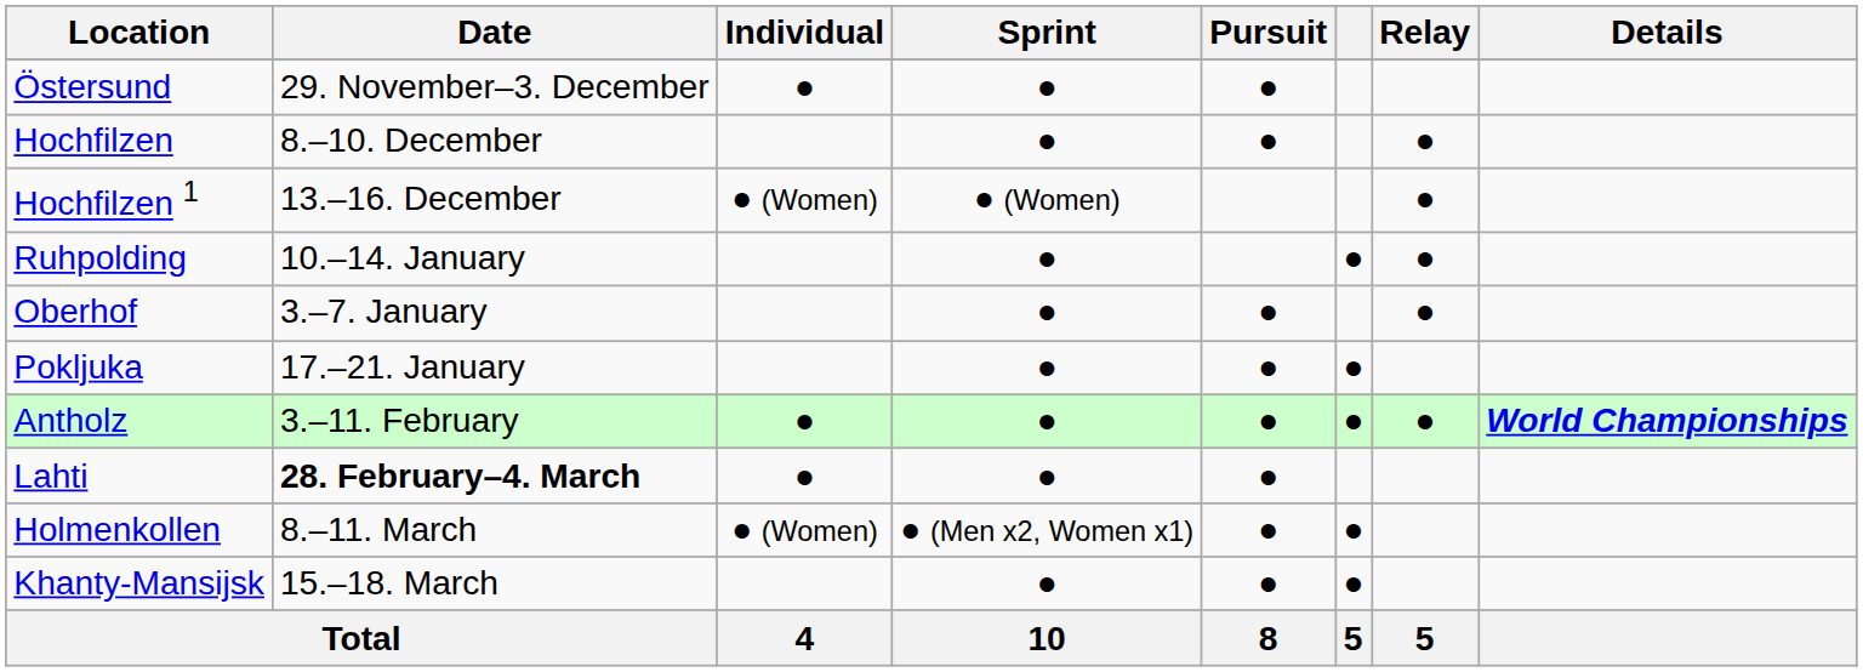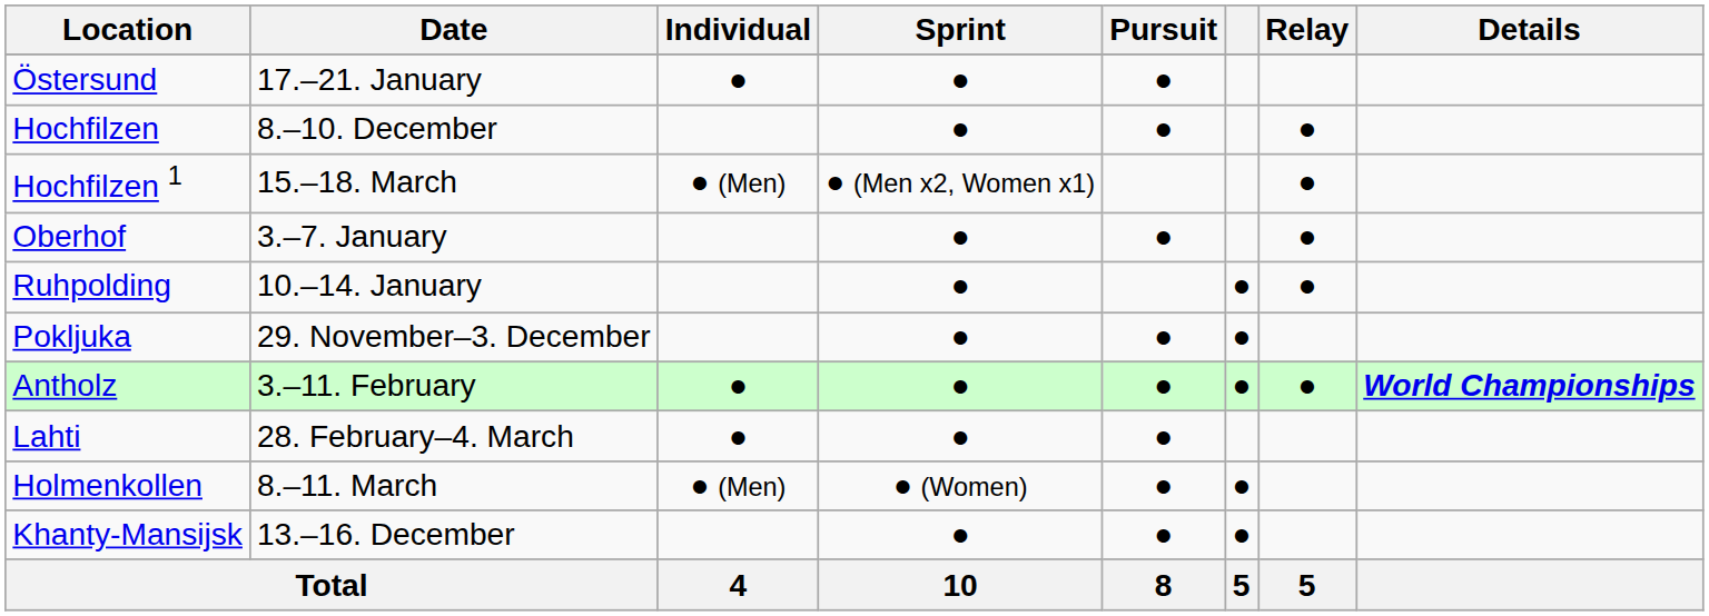Östersund | Date: 29. November–3. December -> 17.–21. January
Hochfilzen 1 | Date: 13.–16. December -> 15.–18. March
Hochfilzen 1 | Individual: ● (Women) -> ● (Men)
Hochfilzen 1 | Sprint: ● (Women) -> ● (Men x2, Women x1)
rows swapped: Oberhof <-> Ruhpolding
Pokljuka | Date: 17.–21. January -> 29. November–3. December
Lahti | Date: bold -> normal
Holmenkollen | Individual: ● (Women) -> ● (Men)
Holmenkollen | Sprint: ● (Men x2, Women x1) -> ● (Women)
Khanty-Mansijsk | Date: 15.–18. March -> 13.–16. December
